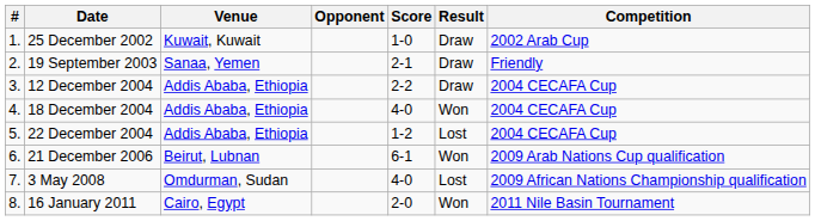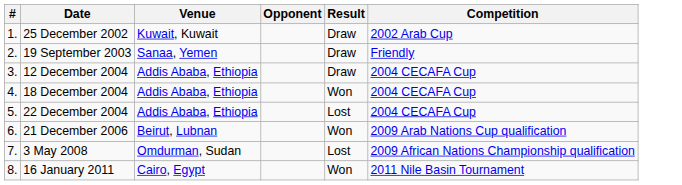- column: Score | 1-0 | 2-1 | 2-2 | 4-0 | 1-2 | 6-1 | 4-0 | 2-0
